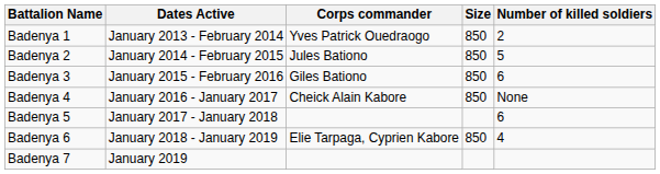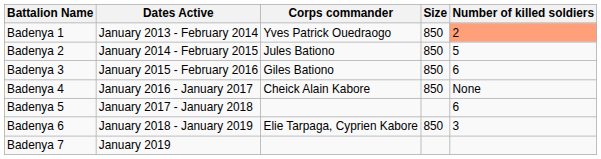Badenya 1 | Number of killed soldiers: no background -> lightsalmon background
Badenya 6 | Number of killed soldiers: 4 -> 3
